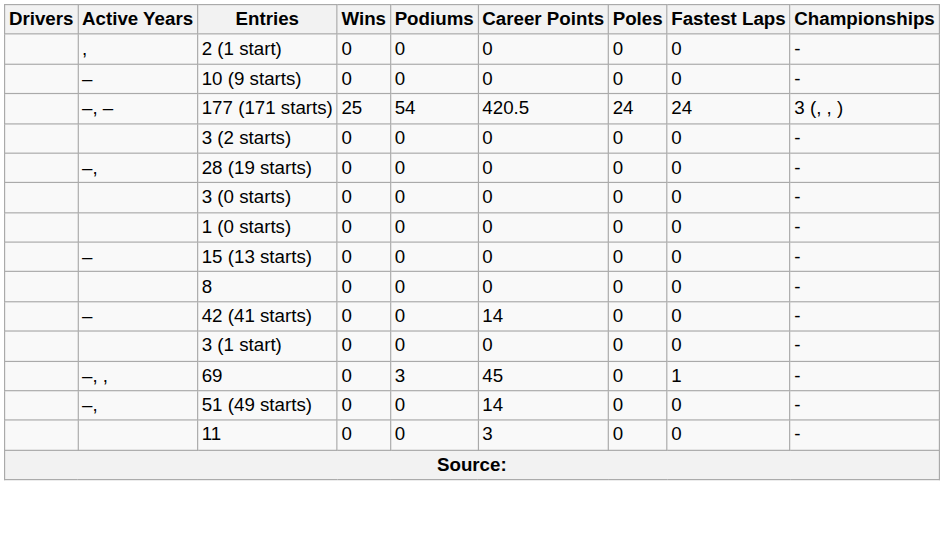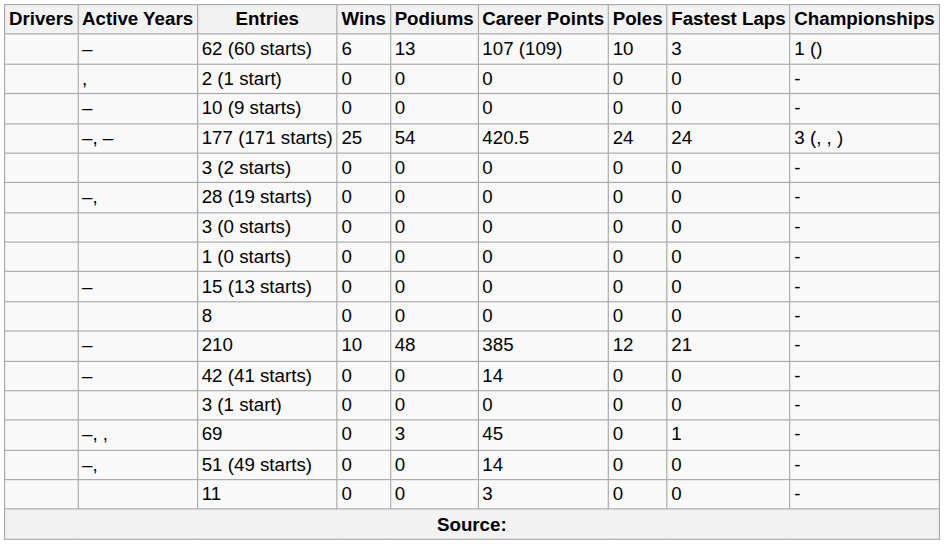+ row: – | 62 (60 starts) | 6 | 13 | 107 (109) | 10 | 3 | 1 ()
+ row: – | 210 | 10 | 48 | 385 | 12 | 21 | -
